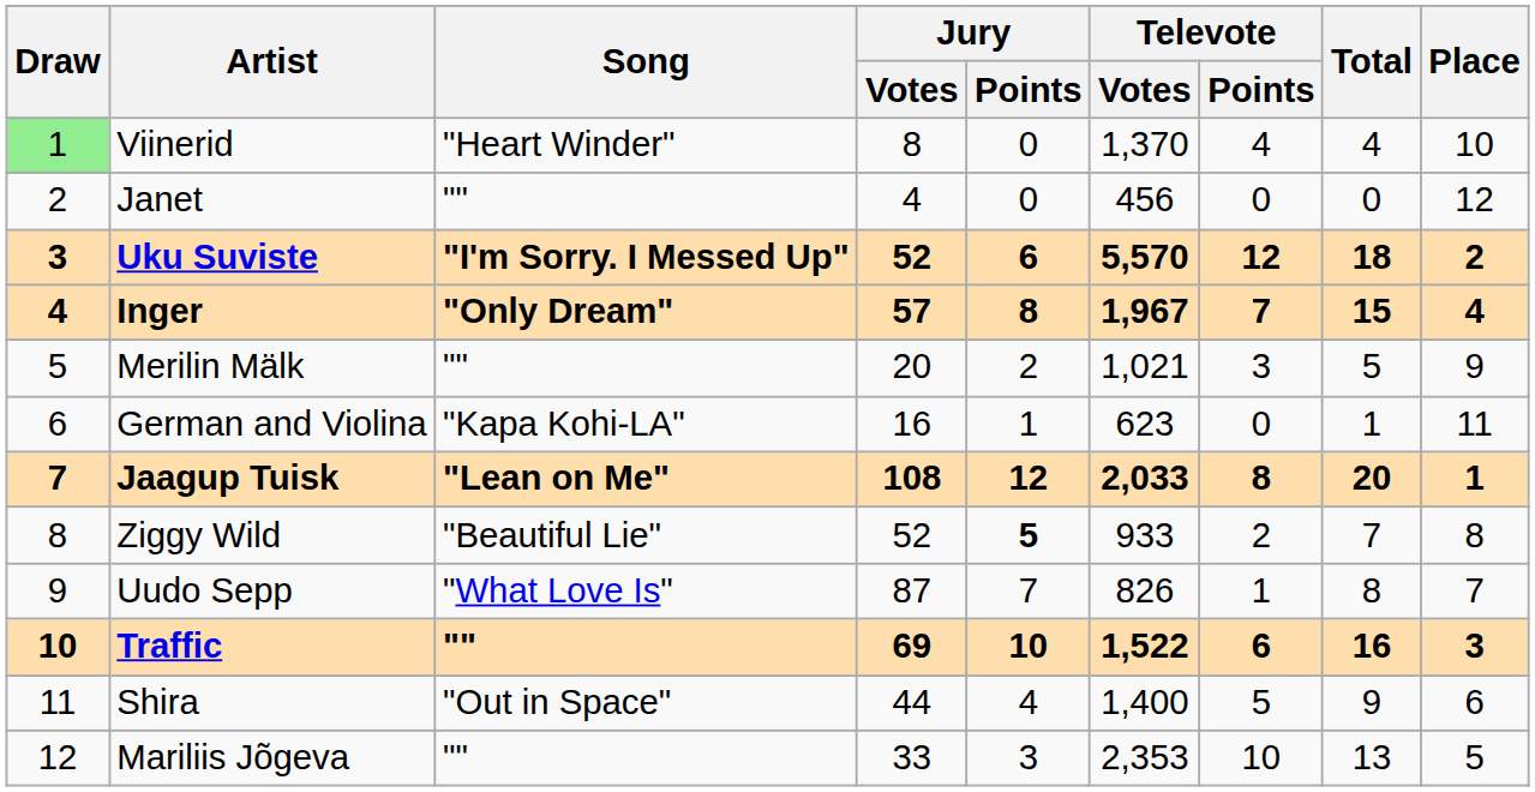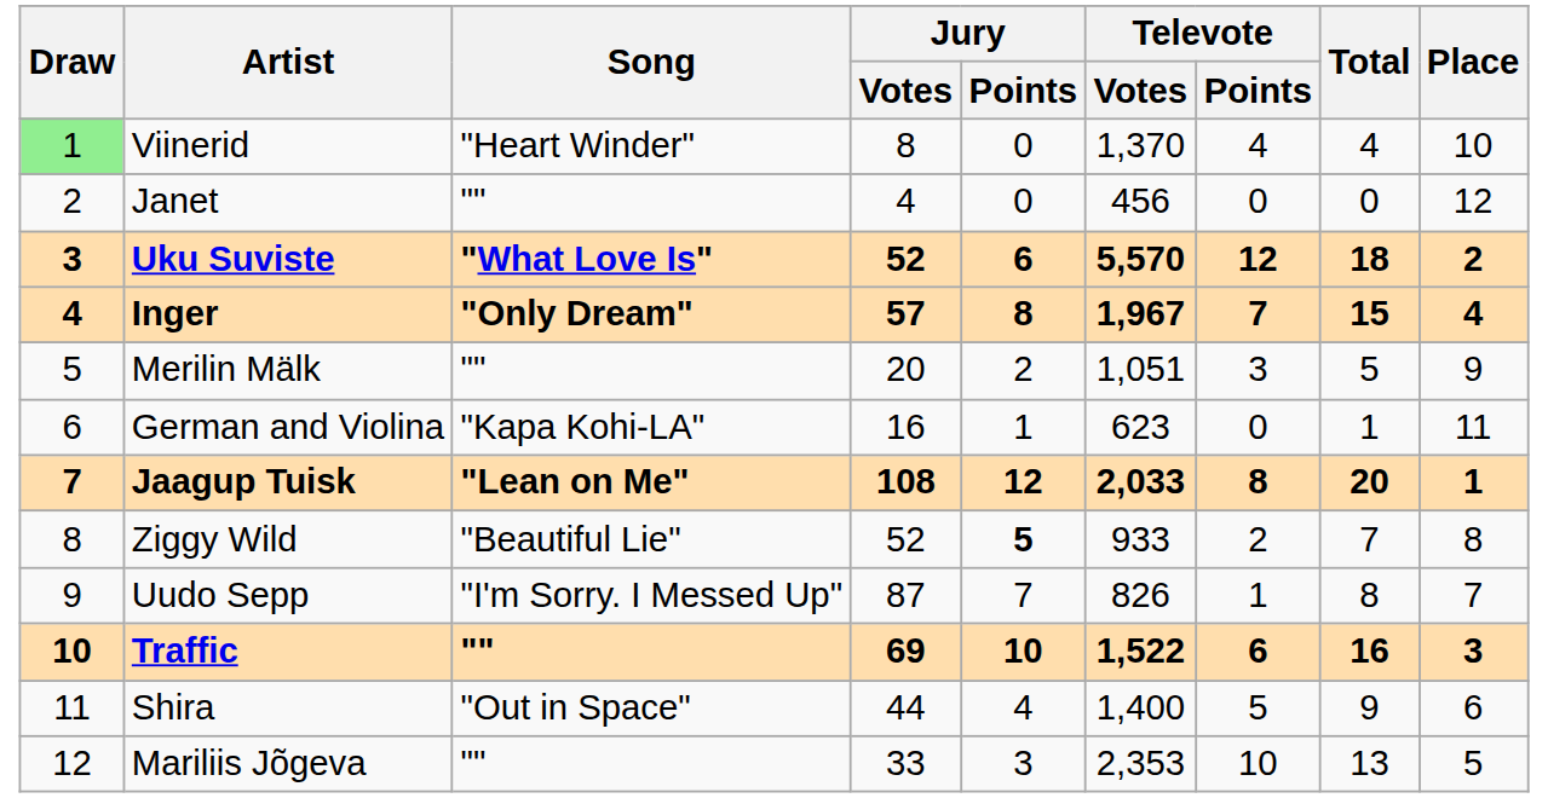Uku Suviste | Song: "I'm Sorry. I Messed Up" -> "What Love Is"
Merilin Mälk | Televote / Votes: 1,021 -> 1,051
Uudo Sepp | Song: "What Love Is" -> "I'm Sorry. I Messed Up"
